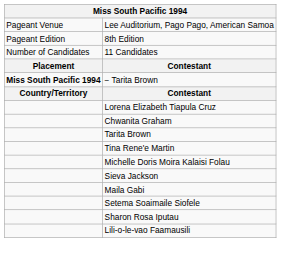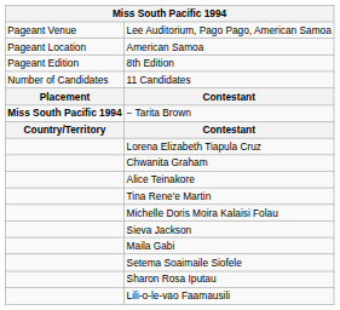+ row: Pageant Location | American Samoa
- row: Tarita Brown
+ row: Alice Teinakore
